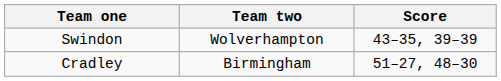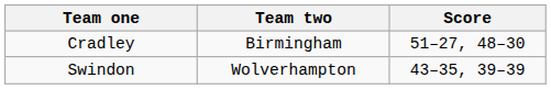rows swapped: Swindon <-> Cradley
